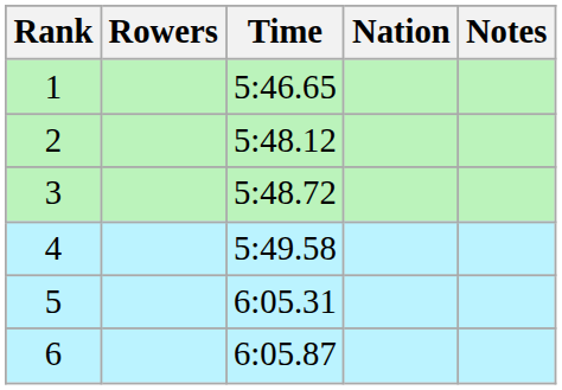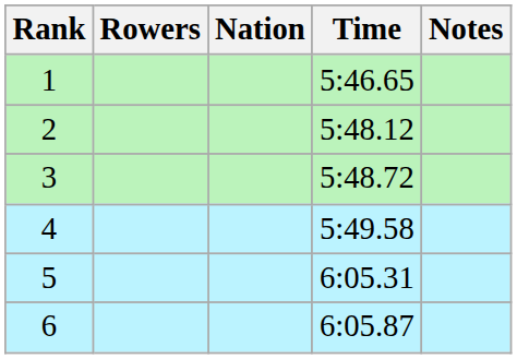columns swapped: Nation <-> Time
